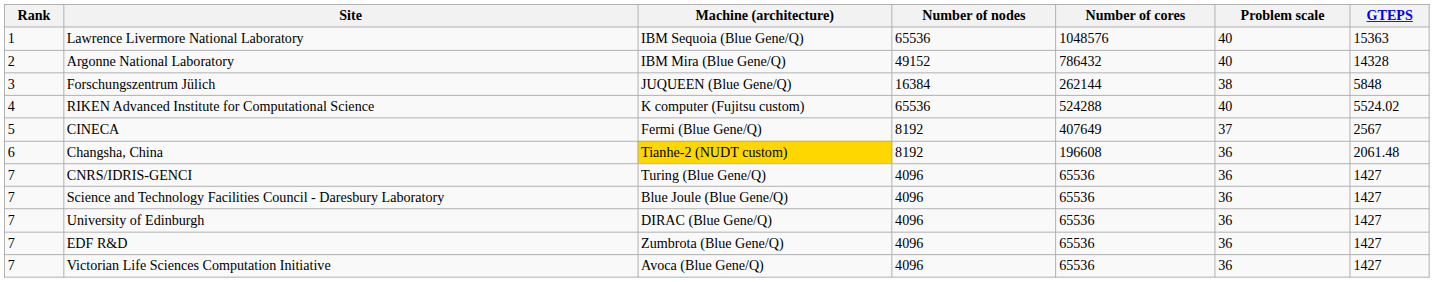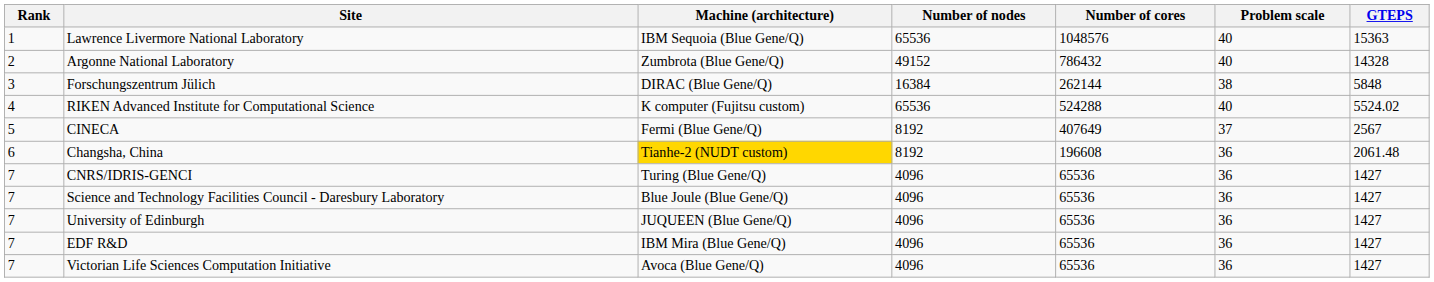Argonne National Laboratory | Machine (architecture): IBM Mira (Blue Gene/Q) -> Zumbrota (Blue Gene/Q)
Forschungszentrum Jülich | Machine (architecture): JUQUEEN (Blue Gene/Q) -> DIRAC (Blue Gene/Q)
University of Edinburgh | Machine (architecture): DIRAC (Blue Gene/Q) -> JUQUEEN (Blue Gene/Q)
EDF R&D | Machine (architecture): Zumbrota (Blue Gene/Q) -> IBM Mira (Blue Gene/Q)
